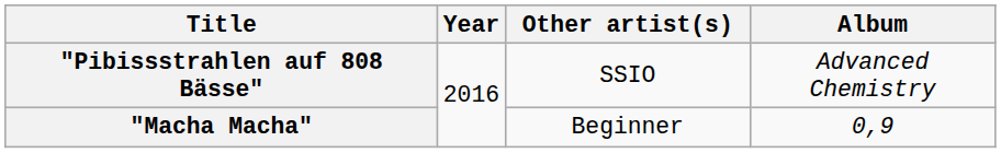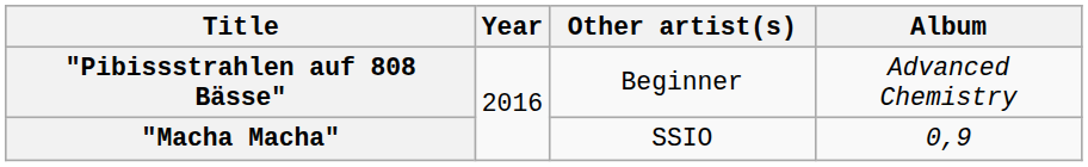"Pibissstrahlen auf 808 Bässe" | Other artist(s): SSIO -> Beginner
"Macha Macha" | Other artist(s): Beginner -> SSIO
